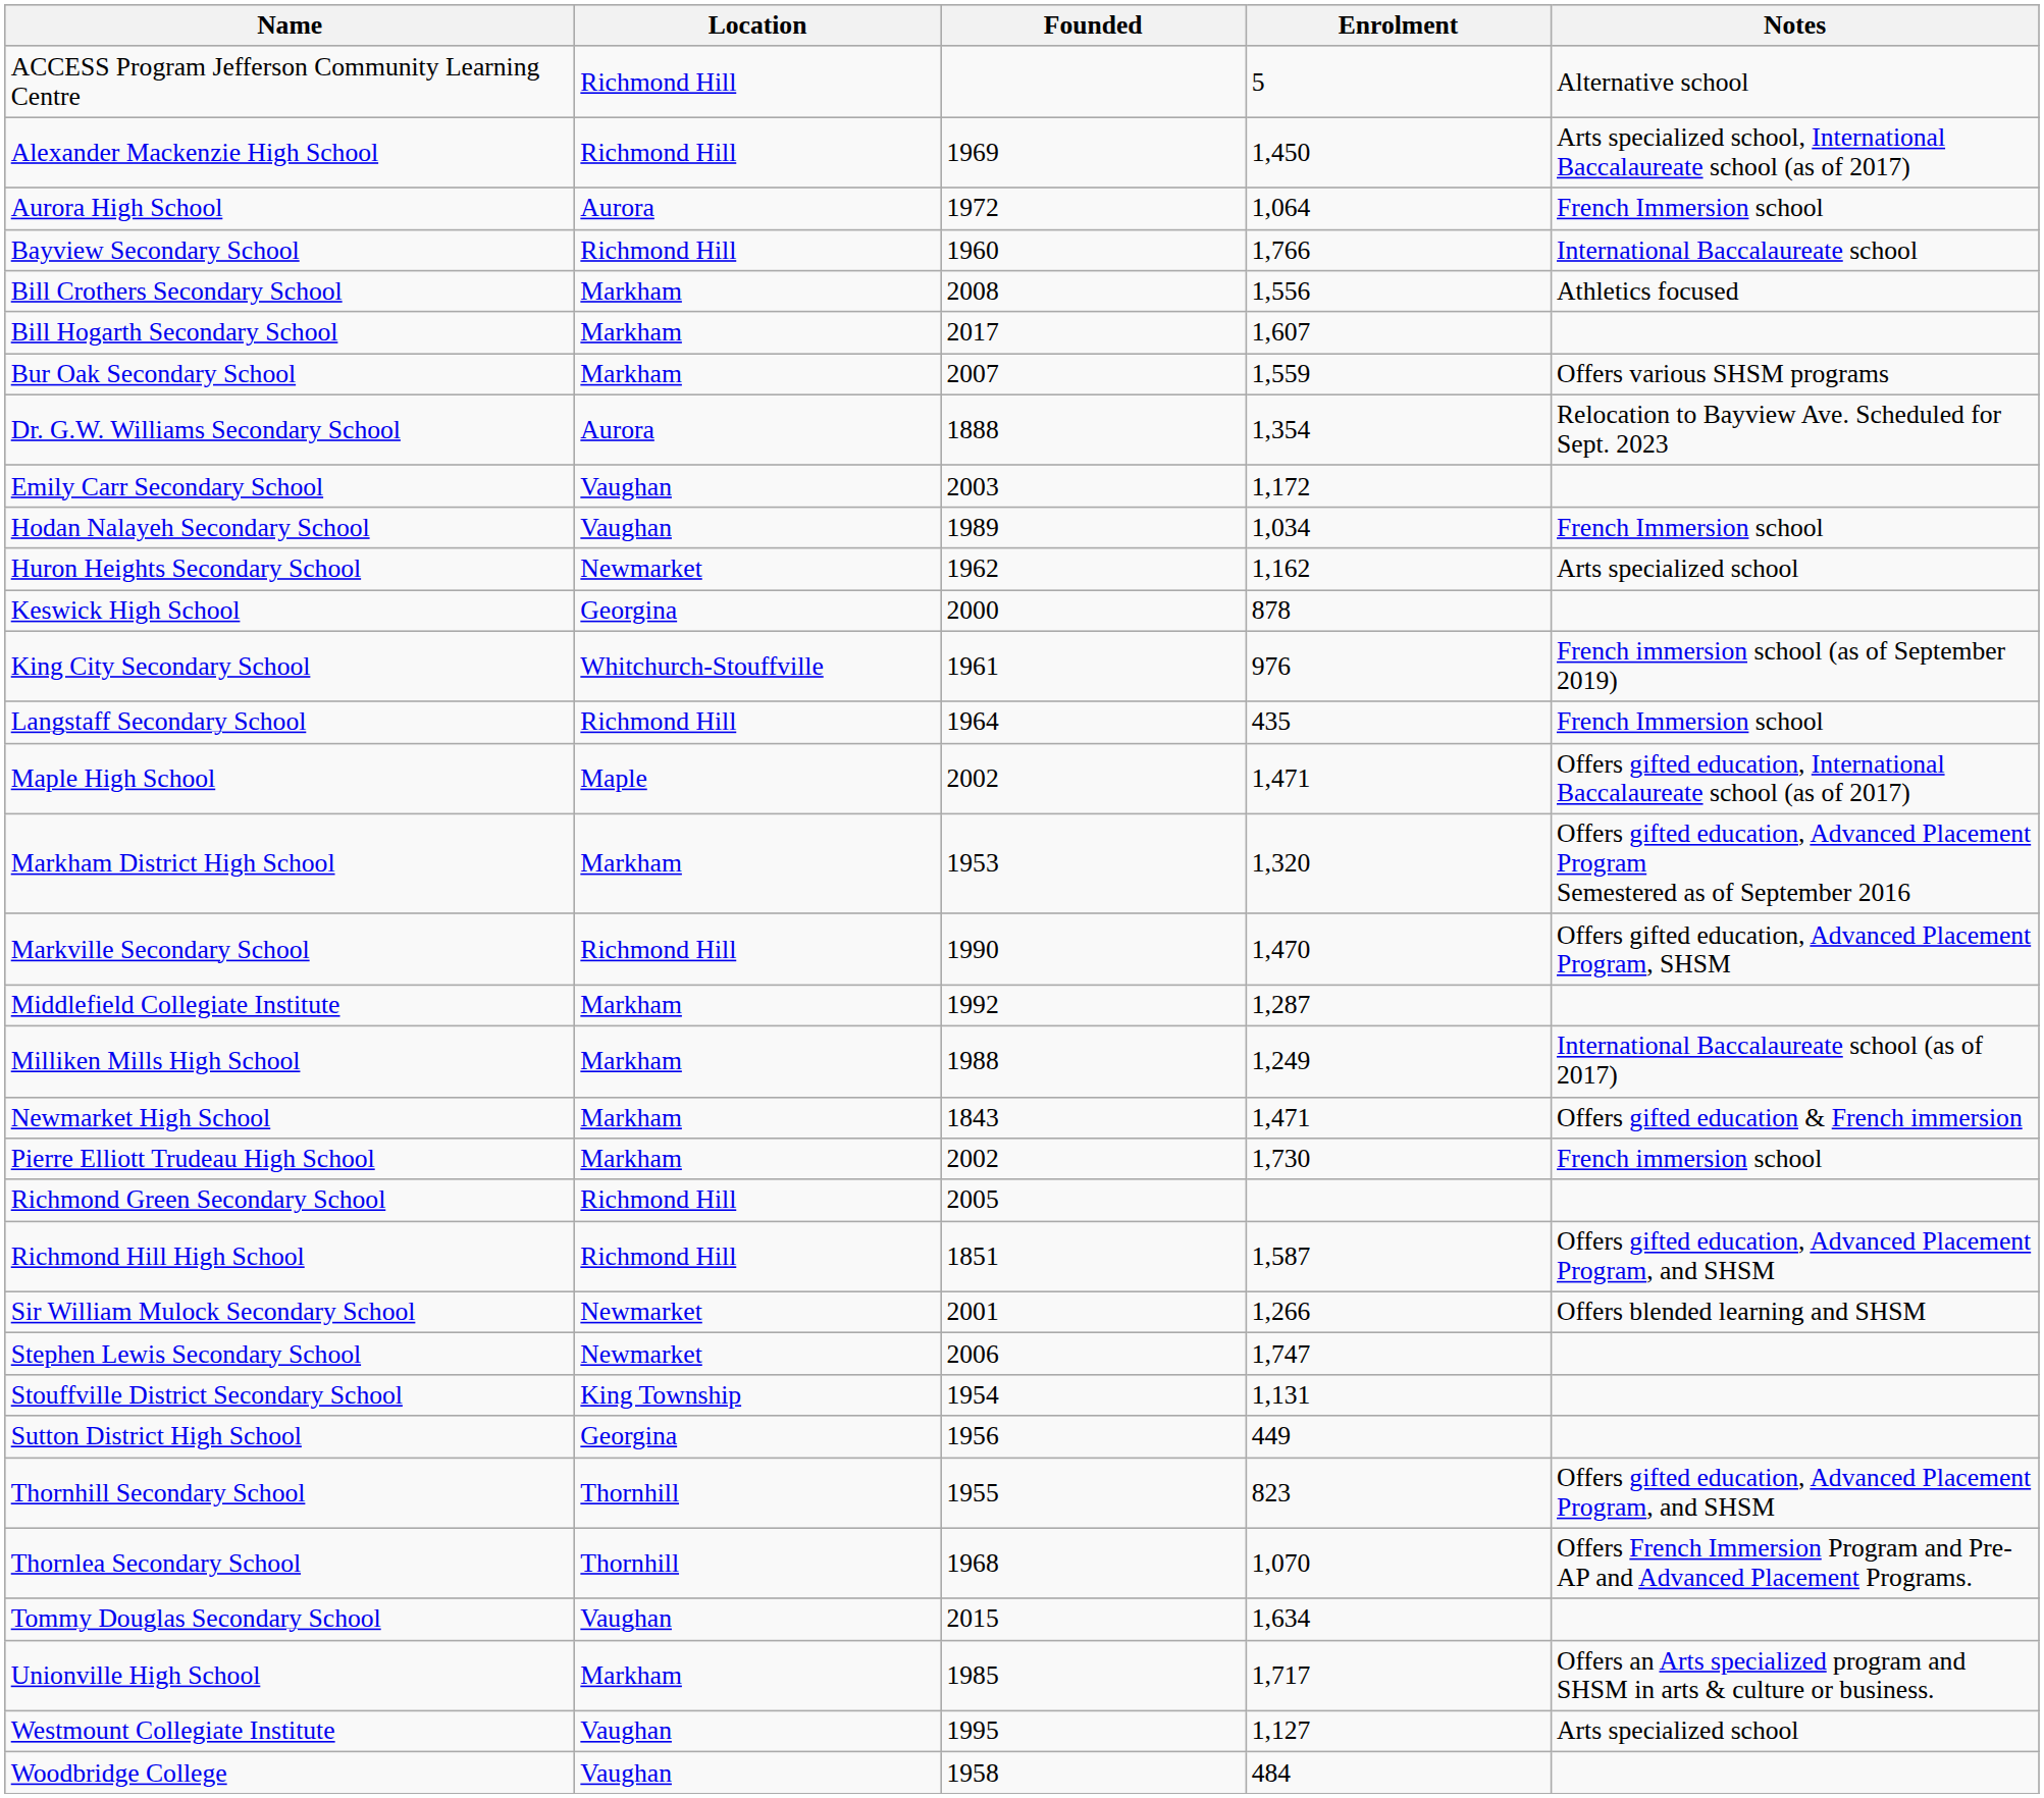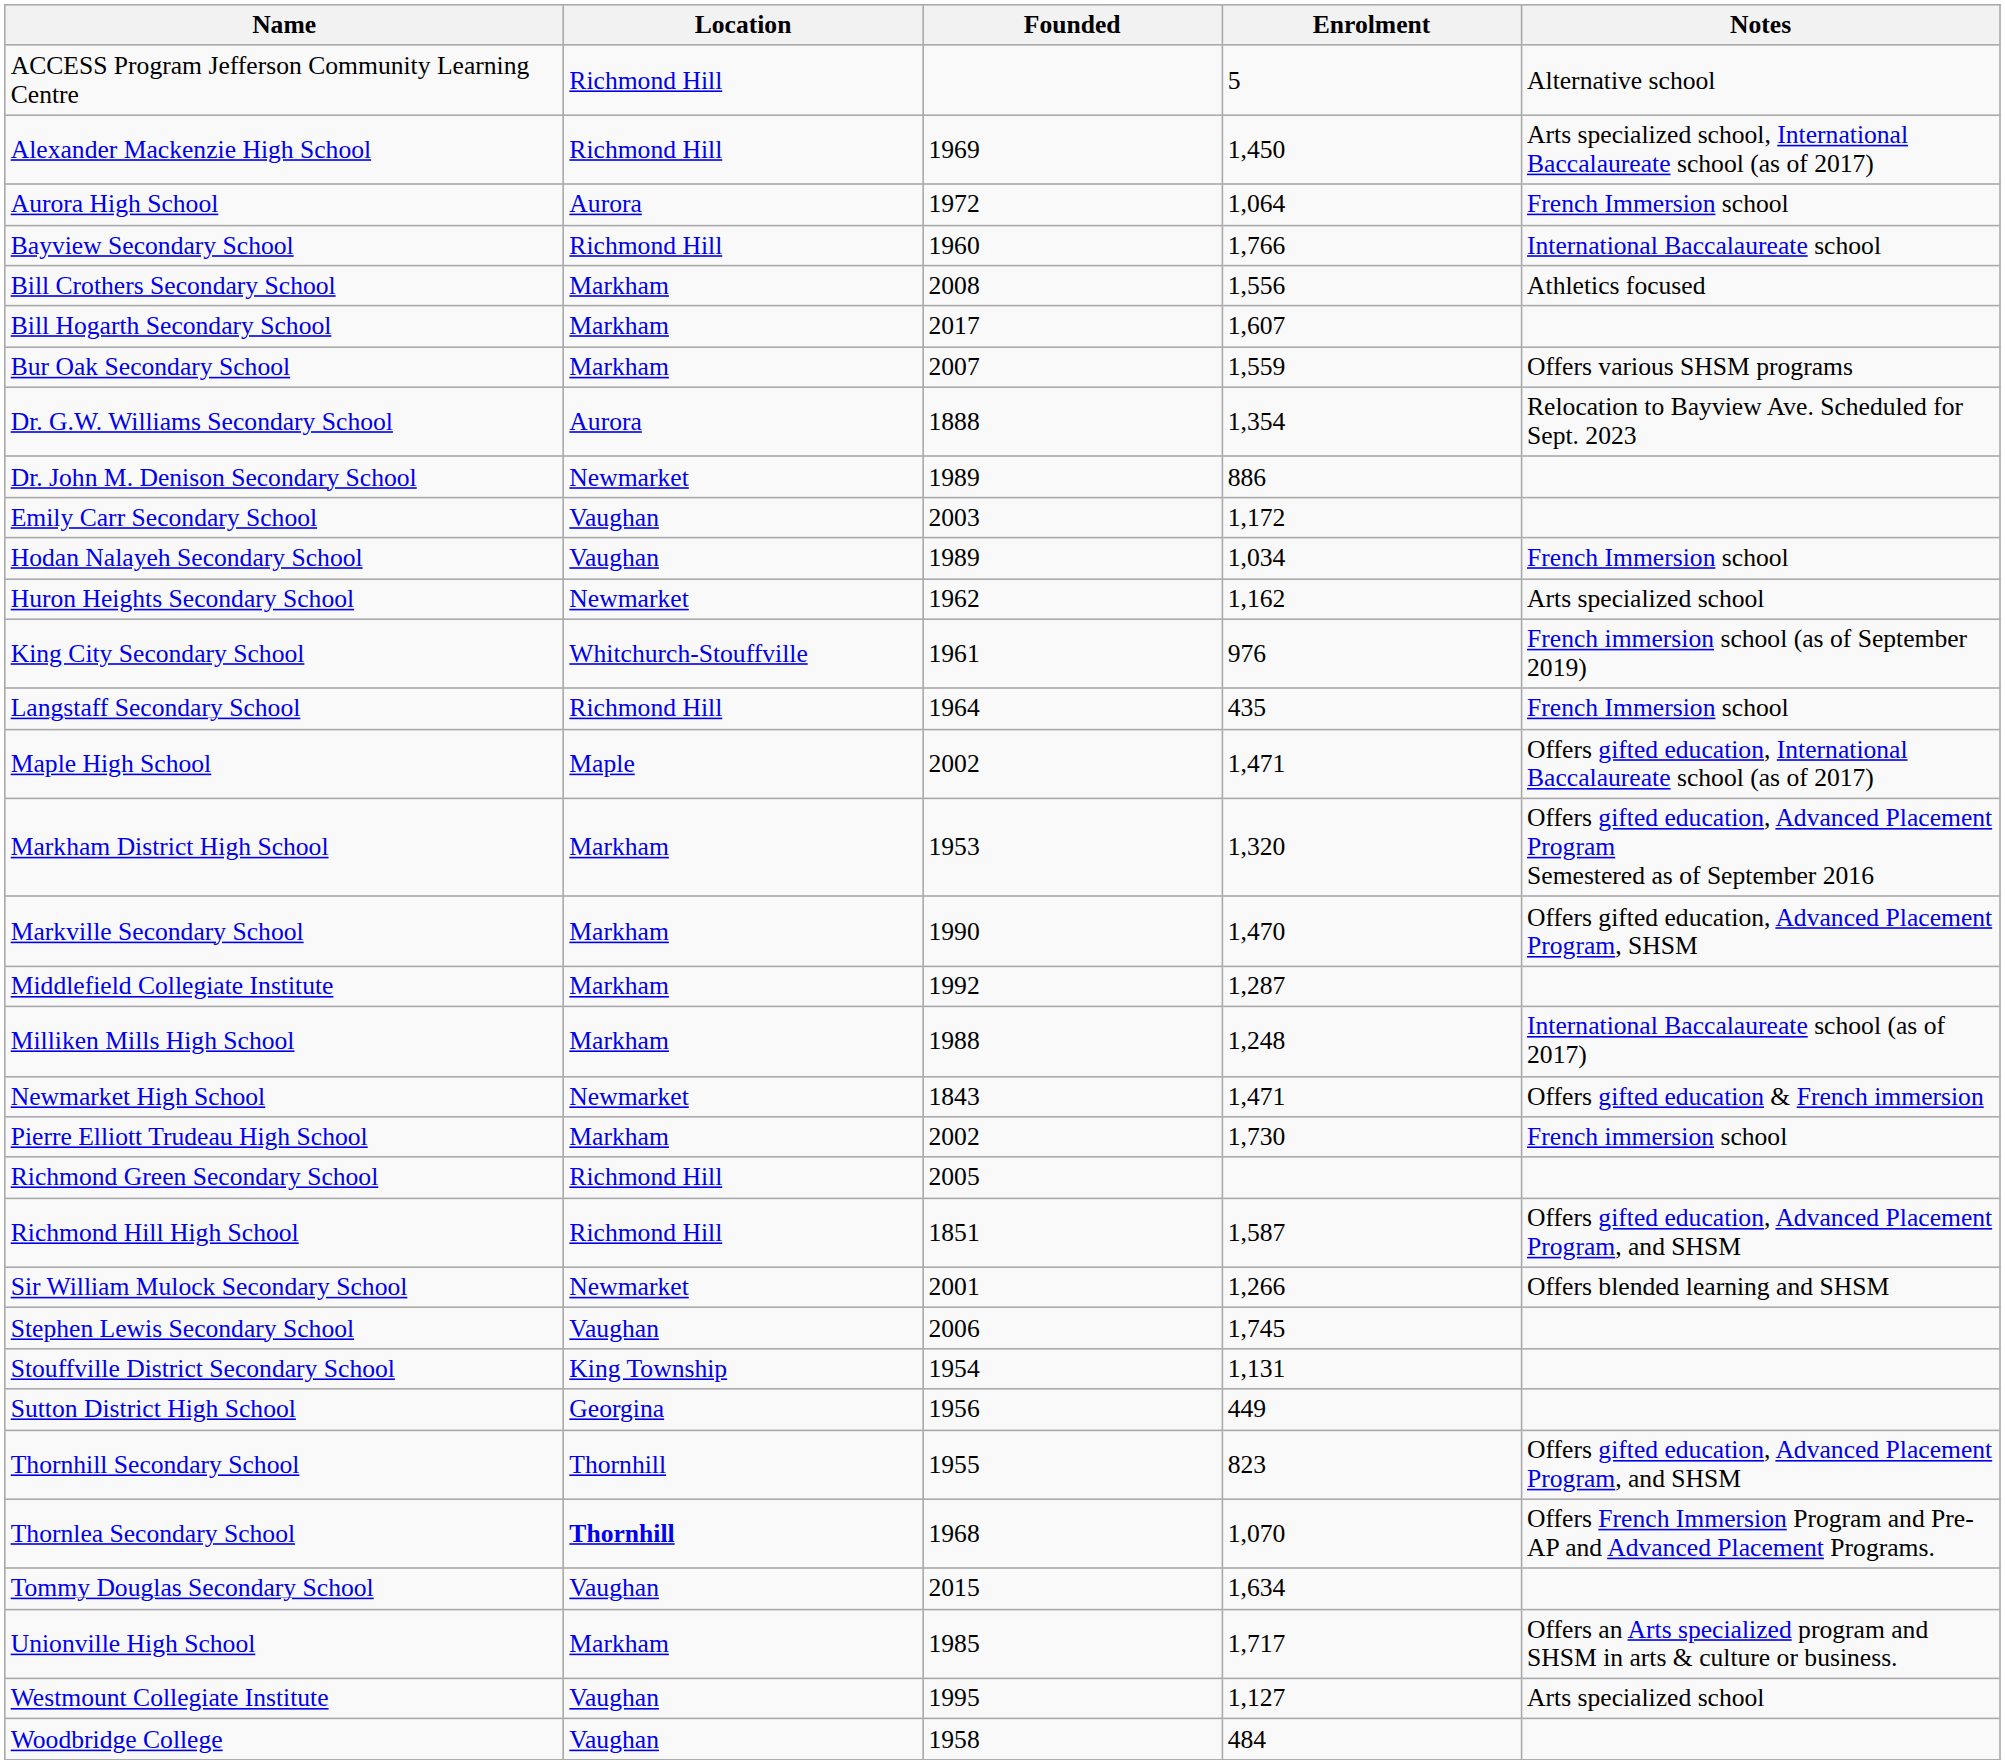+ row: Dr. John M. Denison Secondary School | Newmarket | 1989 | 886
- row: Keswick High School | Georgina | 2000 | 878
Markville Secondary School | Location: Richmond Hill -> Markham
Milliken Mills High School | Enrolment: 1,249 -> 1,248
Newmarket High School | Location: Markham -> Newmarket
Stephen Lewis Secondary School | Location: Newmarket -> Vaughan
Stephen Lewis Secondary School | Enrolment: 1,747 -> 1,745
Thornlea Secondary School | Location: normal -> bold
